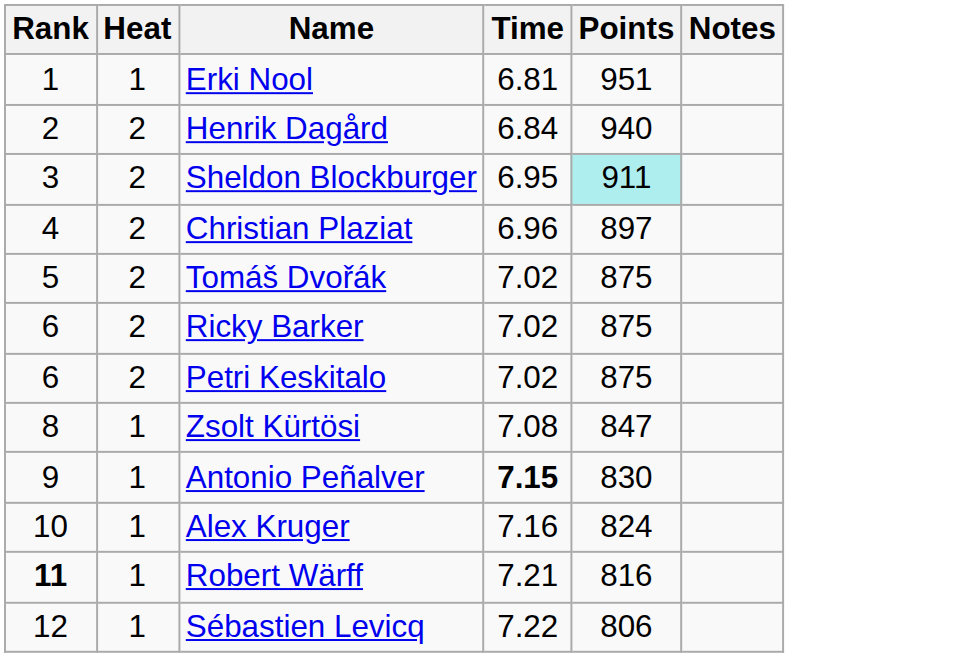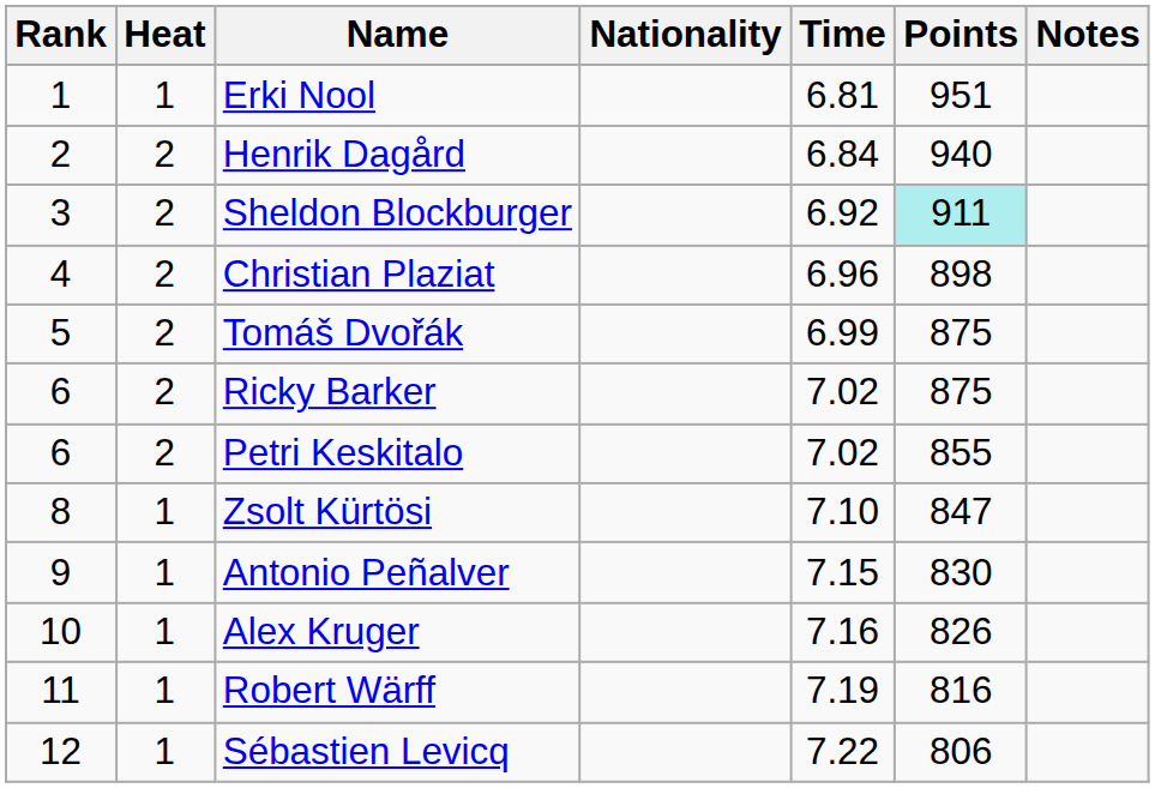+ column: Nationality
Sheldon Blockburger | Time: 6.95 -> 6.92
Christian Plaziat | Points: 897 -> 898
Tomáš Dvořák | Time: 7.02 -> 6.99
Petri Keskitalo | Points: 875 -> 855
Zsolt Kürtösi | Time: 7.08 -> 7.10
Antonio Peñalver | Time: bold -> normal
Alex Kruger | Points: 824 -> 826
Robert Wärff | Rank: bold -> normal
Robert Wärff | Time: 7.21 -> 7.19
